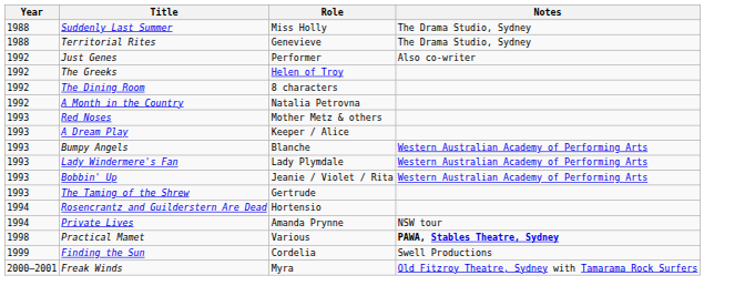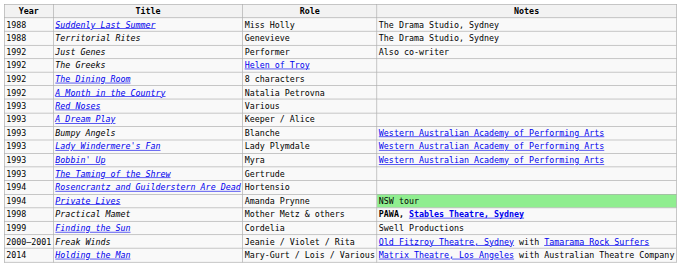Red Noses | Role: Mother Metz & others -> Various
Bobbin' Up | Role: Jeanie / Violet / Rita -> Myra
Private Lives | Notes: no background -> lightgreen background
Practical Mamet | Role: Various -> Mother Metz & others
Freak Winds | Role: Myra -> Jeanie / Violet / Rita
+ row: 2014 | Holding the Man | Mary-Gurt / Lois / Various | Matrix Theatre, Los Angeles with Australian Theatre Company
